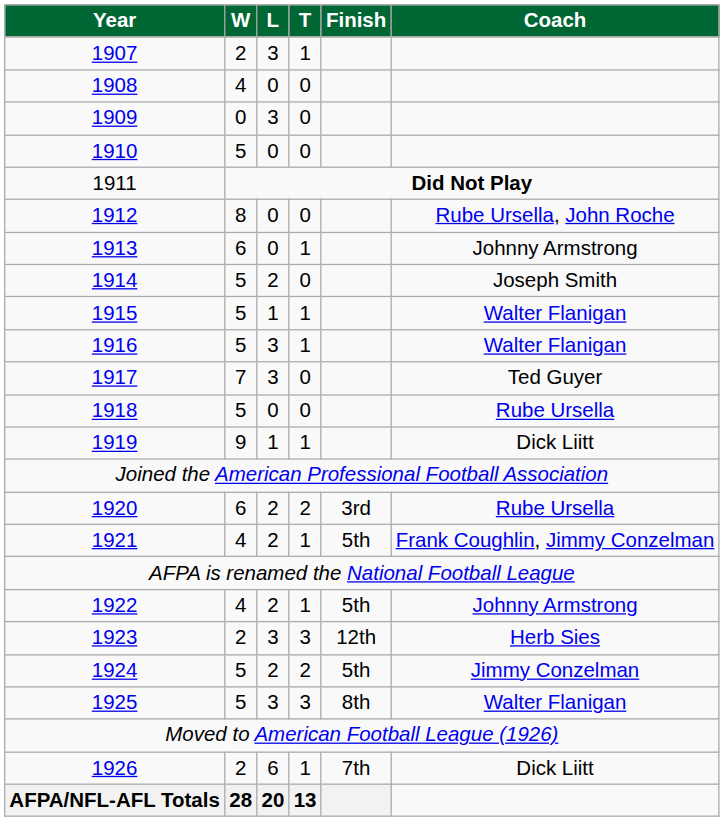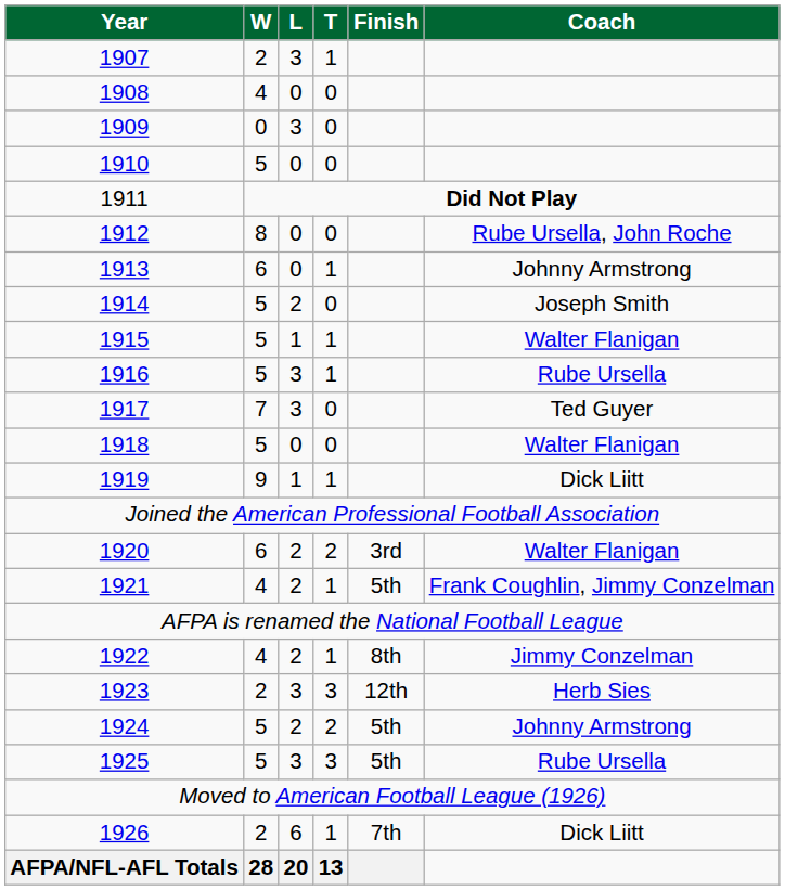1916 | Coach: Walter Flanigan -> Rube Ursella
1918 | Coach: Rube Ursella -> Walter Flanigan
1920 | Coach: Rube Ursella -> Walter Flanigan
1922 | Finish: 5th -> 8th
1922 | Coach: Johnny Armstrong -> Jimmy Conzelman
1924 | Coach: Jimmy Conzelman -> Johnny Armstrong
1925 | Finish: 8th -> 5th
1925 | Coach: Walter Flanigan -> Rube Ursella
